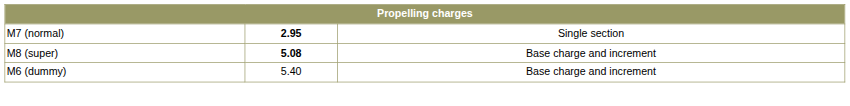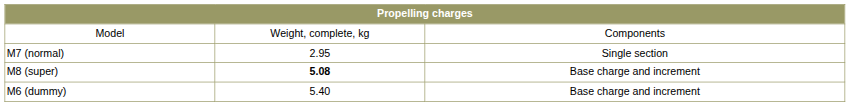+ row: Model | Weight, complete, kg | Components
M7 (normal) | column 2: bold -> normal
